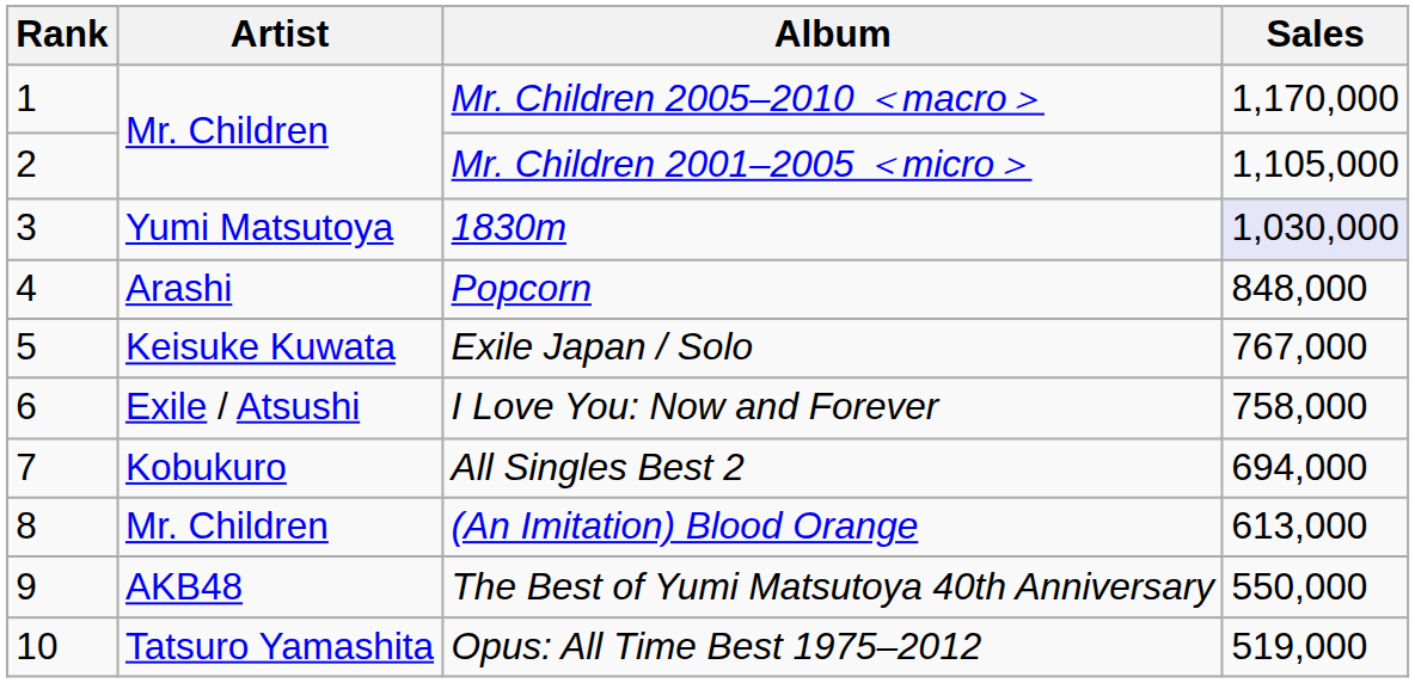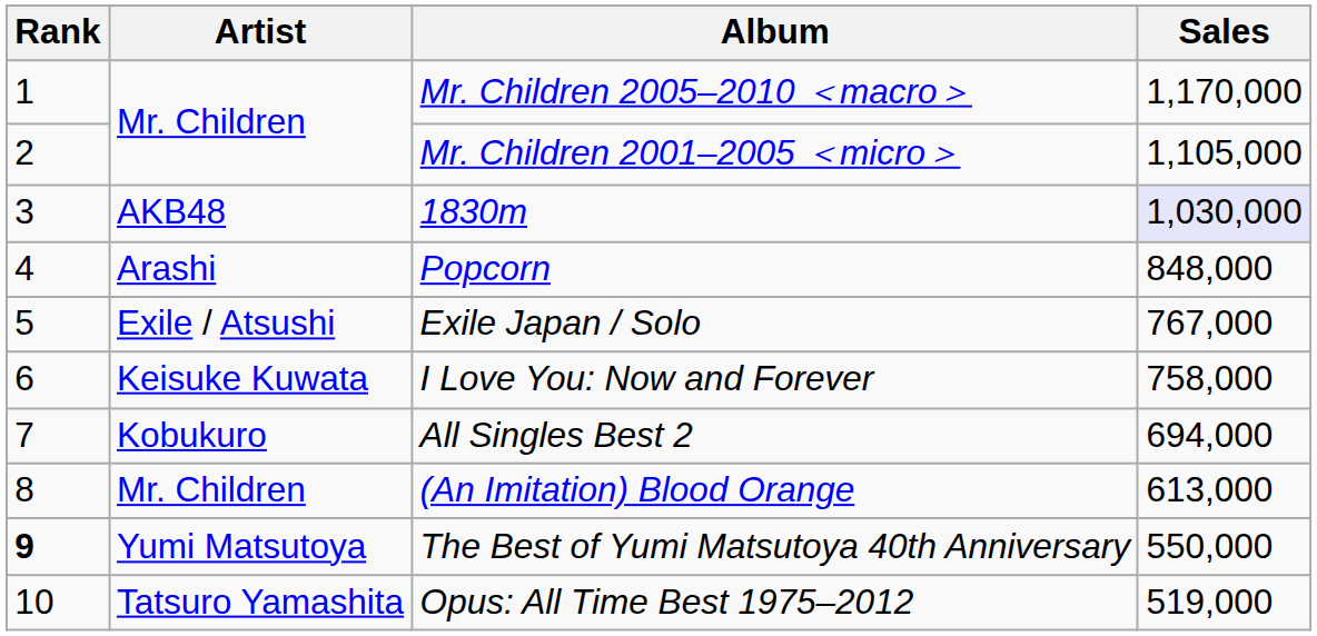1830m | Artist: Yumi Matsutoya -> AKB48
Exile Japan / Solo | Artist: Keisuke Kuwata -> Exile / Atsushi
I Love You: Now and Forever | Artist: Exile / Atsushi -> Keisuke Kuwata
The Best of Yumi Matsutoya 40th Anniversary | Rank: normal -> bold
The Best of Yumi Matsutoya 40th Anniversary | Artist: AKB48 -> Yumi Matsutoya
